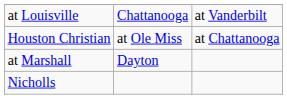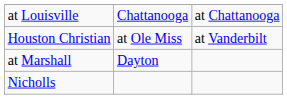at Louisville | column 3: at Vanderbilt -> at Chattanooga
Houston Christian | column 3: at Chattanooga -> at Vanderbilt
